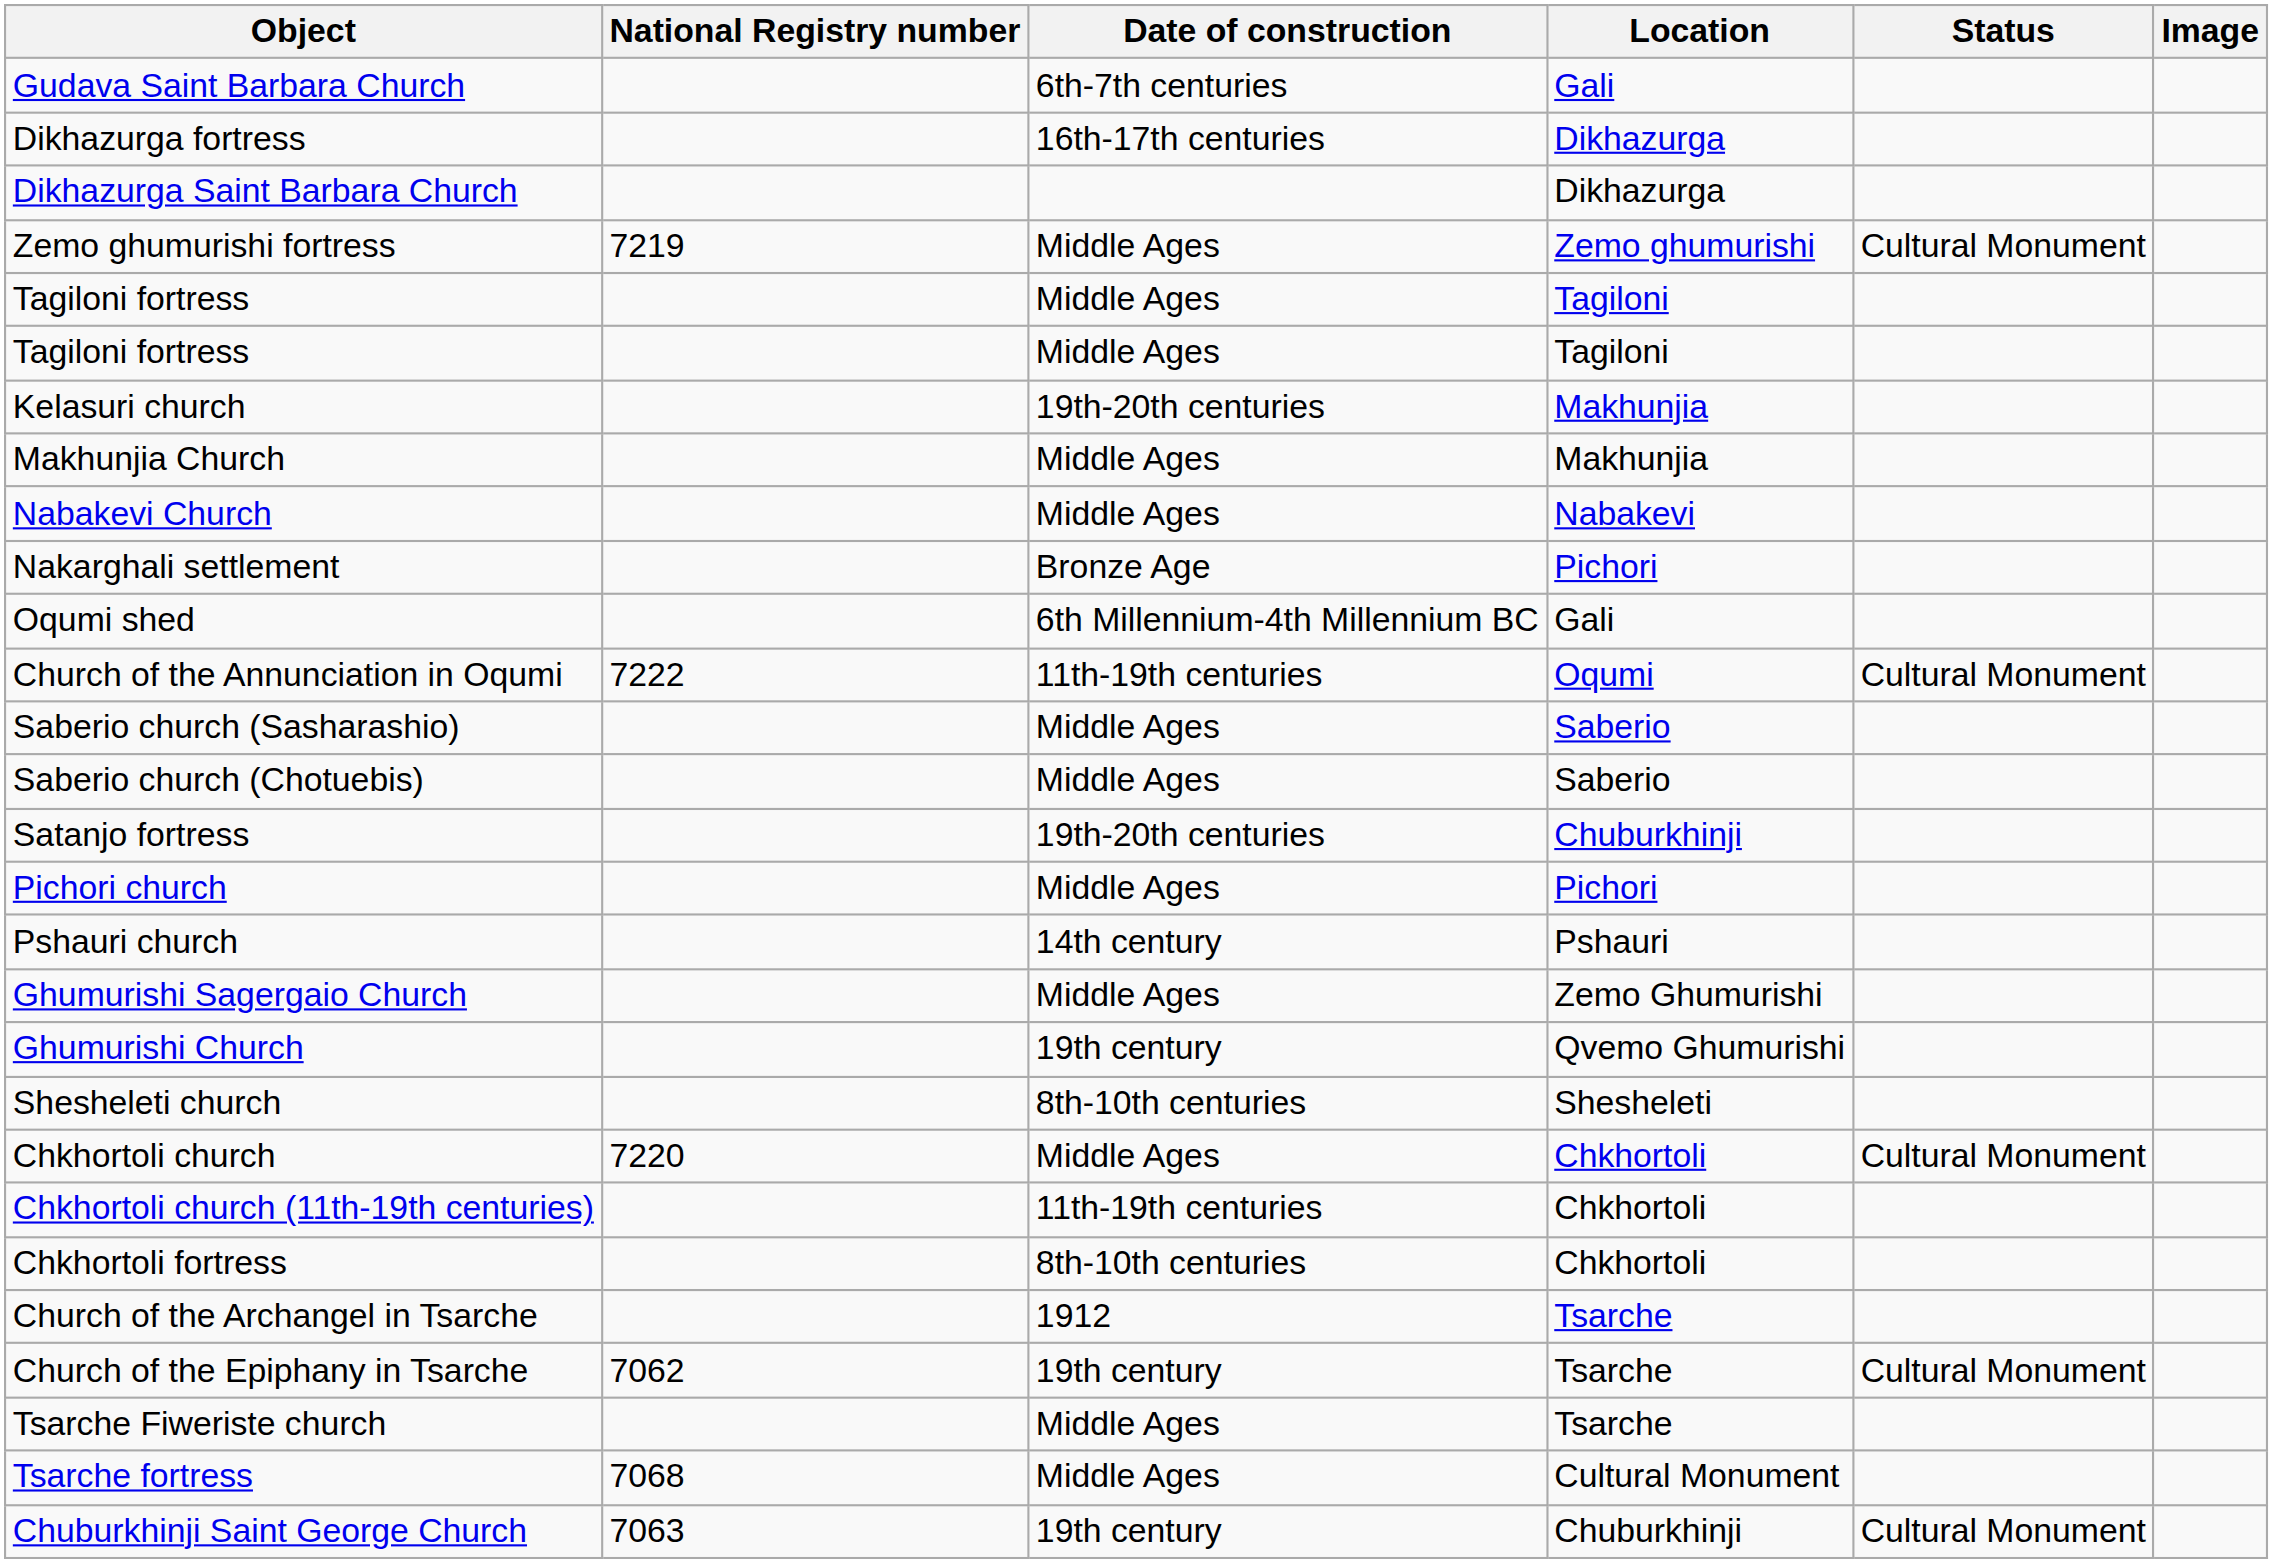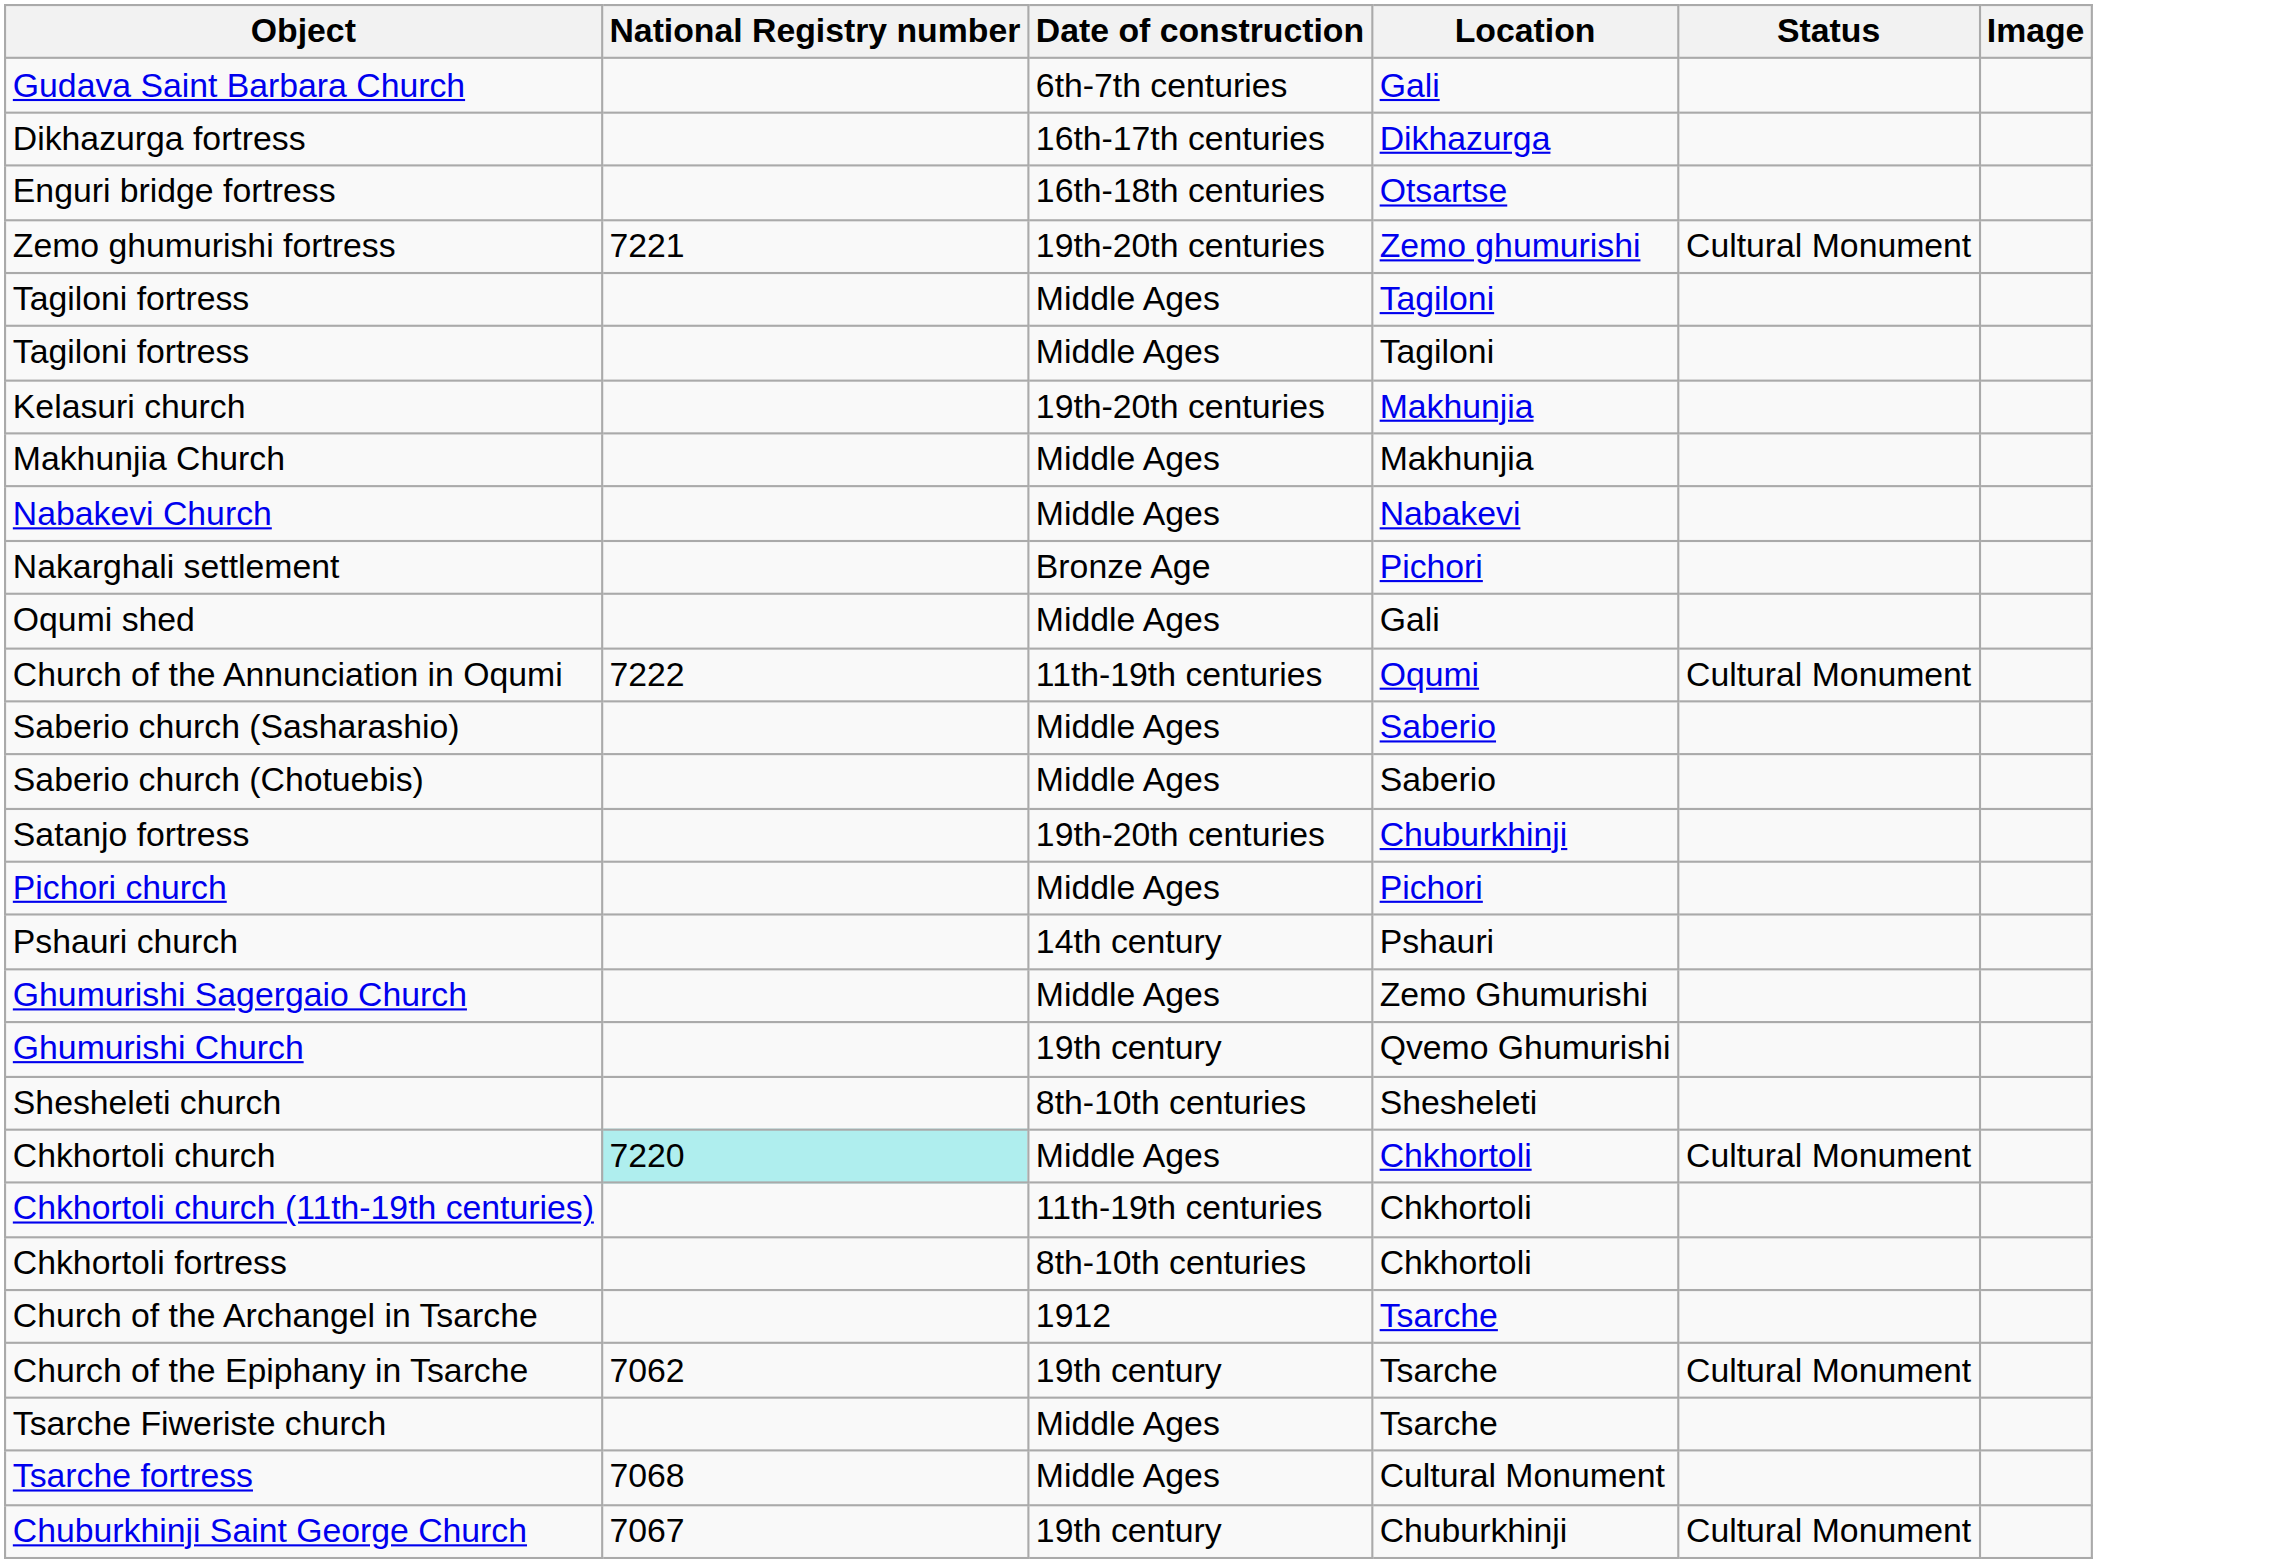- row: Dikhazurga Saint Barbara Church | Dikhazurga
+ row: Enguri bridge fortress | 16th-18th centuries | Otsartse
Zemo ghumurishi fortress | National Registry number: 7219 -> 7221
Zemo ghumurishi fortress | Date of construction: Middle Ages -> 19th-20th centuries
Oqumi shed | Date of construction: 6th Millennium-4th Millennium BC -> Middle Ages
Chkhortoli church | National Registry number: no background -> paleturquoise background
Chuburkhinji Saint George Church | National Registry number: 7063 -> 7067
